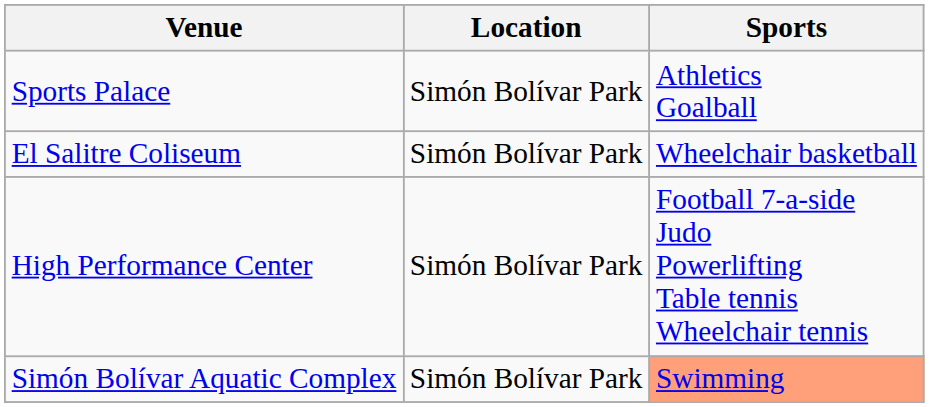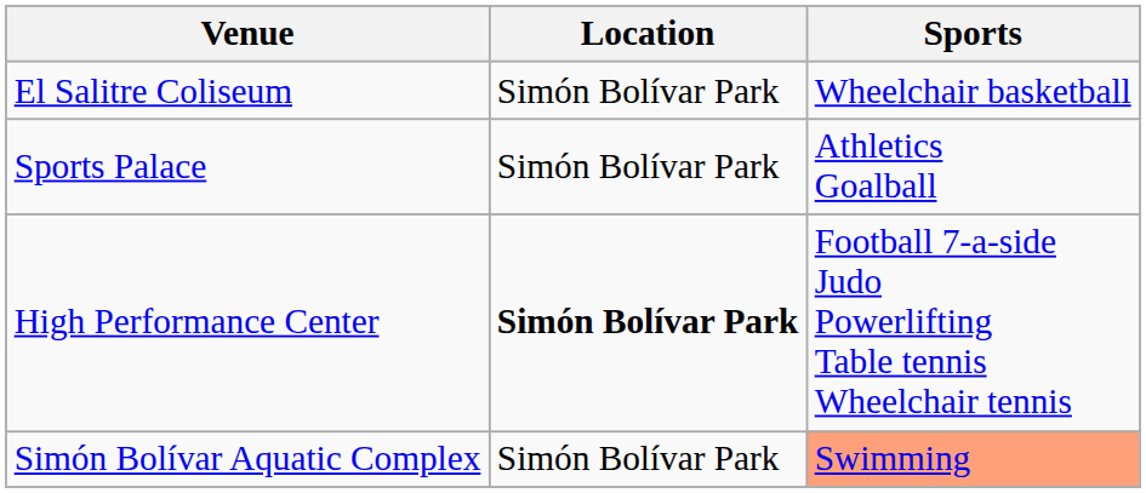rows swapped: Sports Palace <-> El Salitre Coliseum
High Performance Center | Location: normal -> bold
